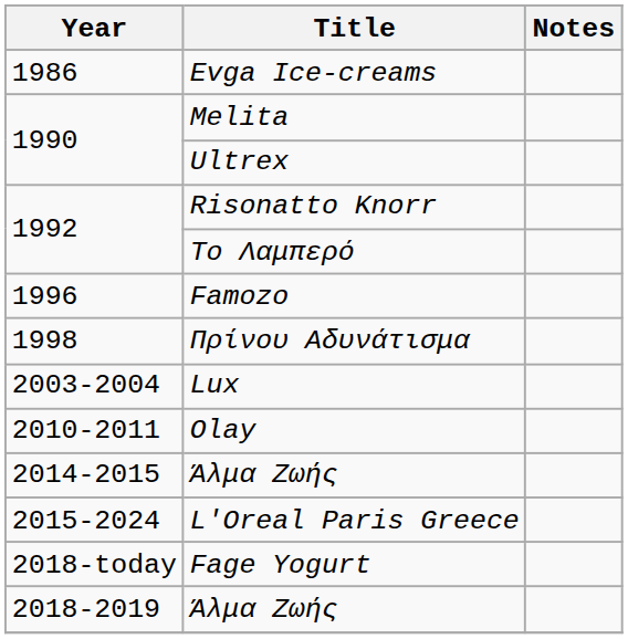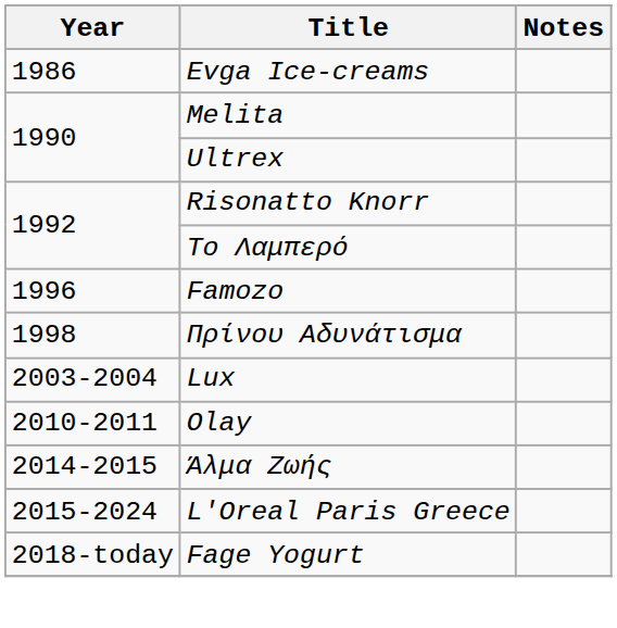- row: 2018-2019 | Άλμα Ζωής
